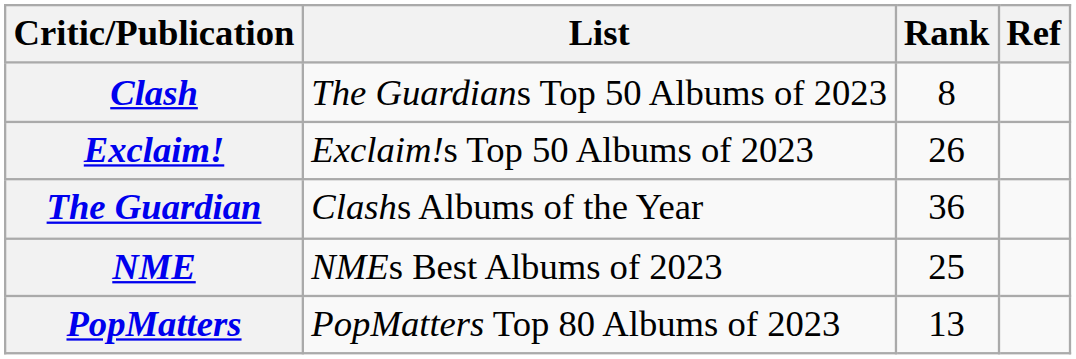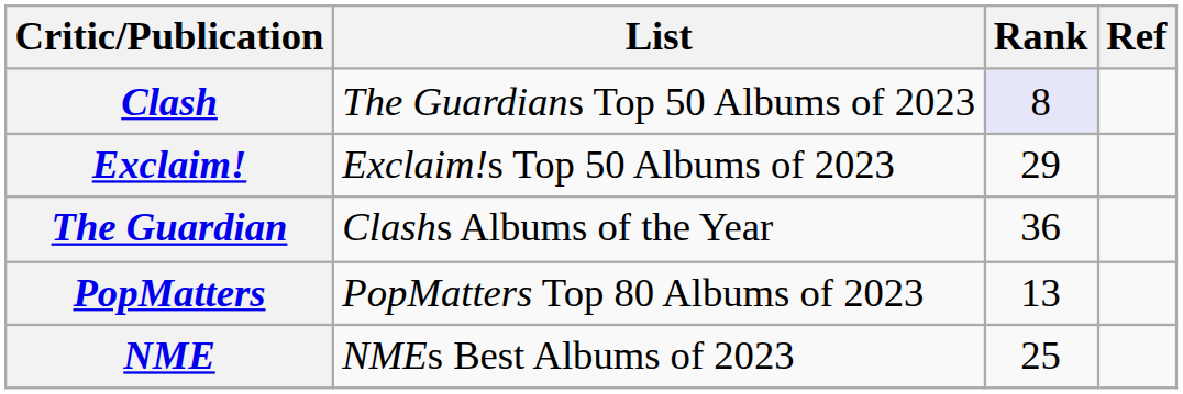Clash | Rank: no background -> lavender background
Exclaim! | Rank: 26 -> 29
rows swapped: NME <-> PopMatters
